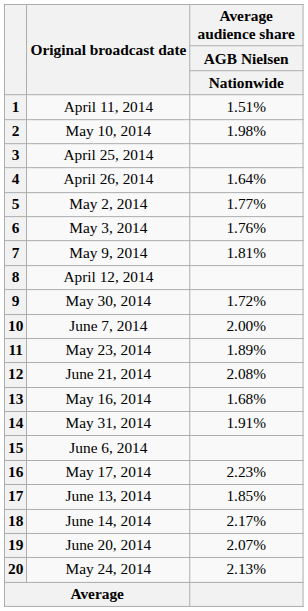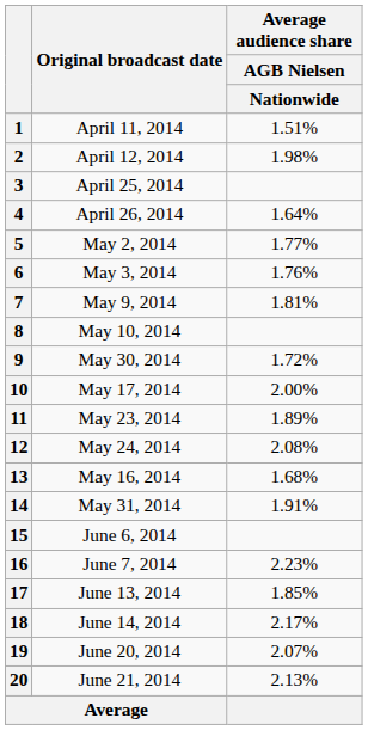2 | Original broadcast date: May 10, 2014 -> April 12, 2014
8 | Original broadcast date: April 12, 2014 -> May 10, 2014
10 | Original broadcast date: June 7, 2014 -> May 17, 2014
12 | Original broadcast date: June 21, 2014 -> May 24, 2014
16 | Original broadcast date: May 17, 2014 -> June 7, 2014
20 | Original broadcast date: May 24, 2014 -> June 21, 2014
